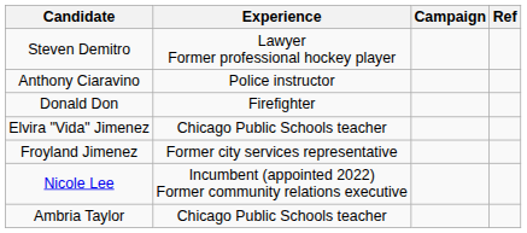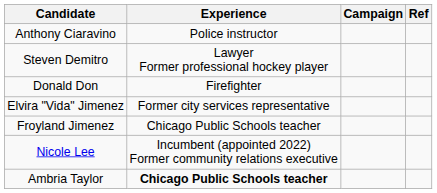rows swapped: Anthony Ciaravino <-> Steven Demitro
Elvira "Vida" Jimenez | Experience: Chicago Public Schools teacher -> Former city services representative
Froyland Jimenez | Experience: Former city services representative -> Chicago Public Schools teacher
Ambria Taylor | Experience: normal -> bold
